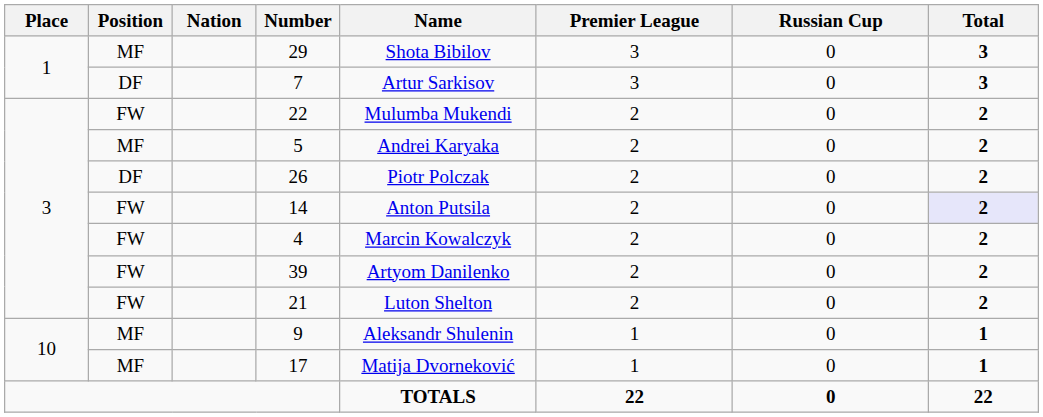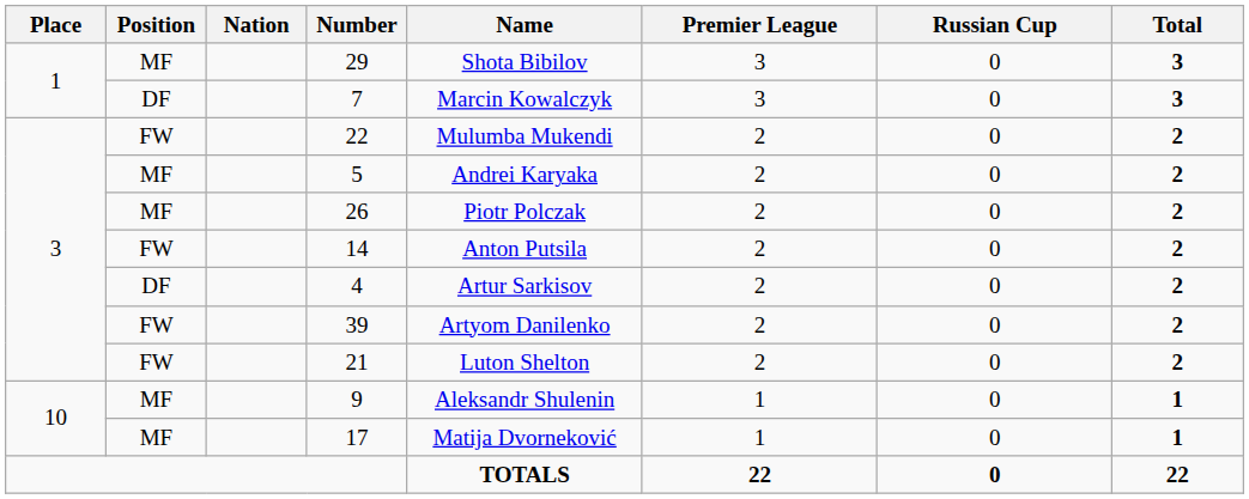7 | Name: Artur Sarkisov -> Marcin Kowalczyk
26 | Position: DF -> MF
14 | Total: lavender background -> no background
4 | Position: FW -> DF
4 | Name: Marcin Kowalczyk -> Artur Sarkisov
